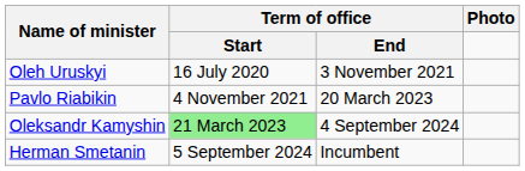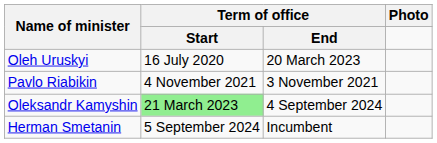Oleh Uruskyi | Term of office / End: 3 November 2021 -> 20 March 2023
Pavlo Riabikin | Term of office / End: 20 March 2023 -> 3 November 2021
